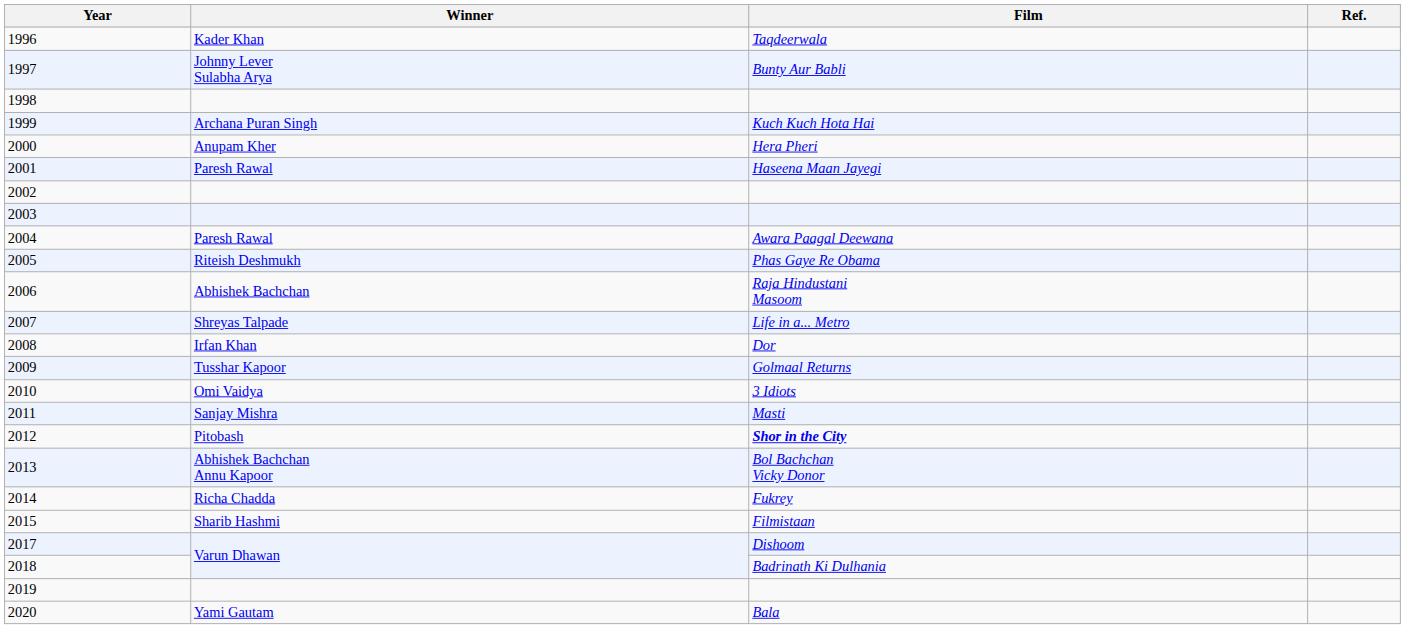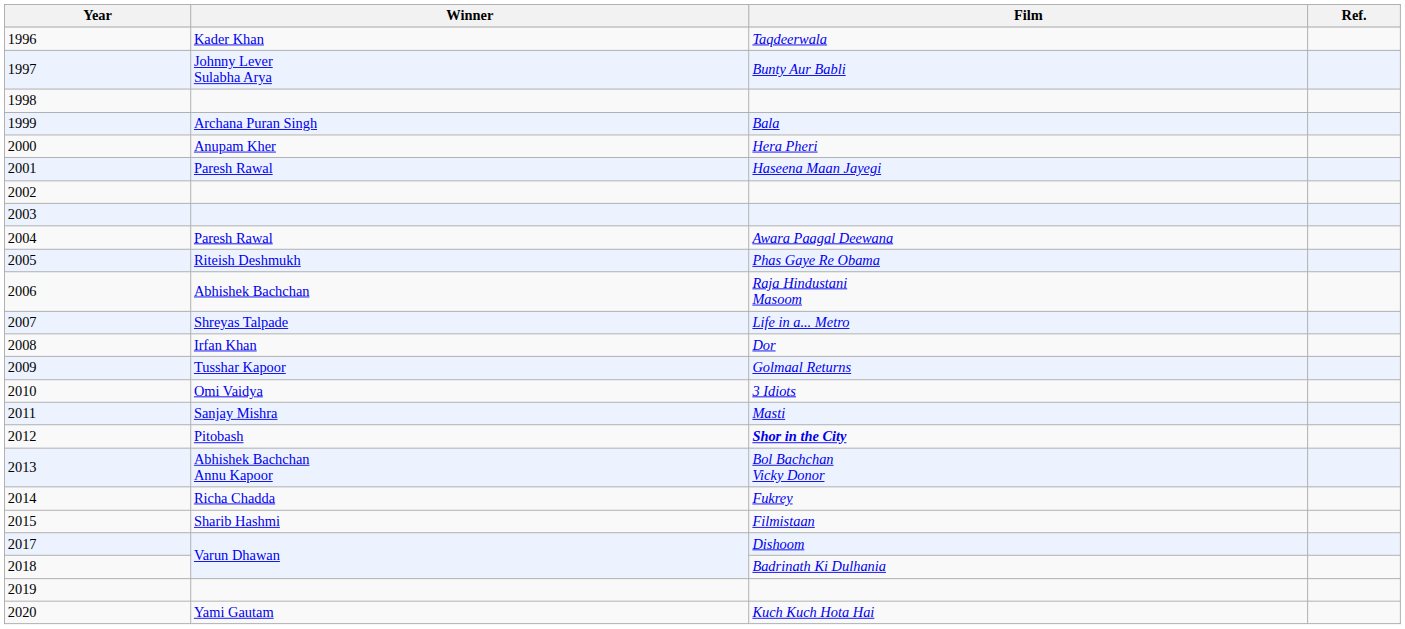1999 | Film: Kuch Kuch Hota Hai -> Bala
2020 | Film: Bala -> Kuch Kuch Hota Hai
